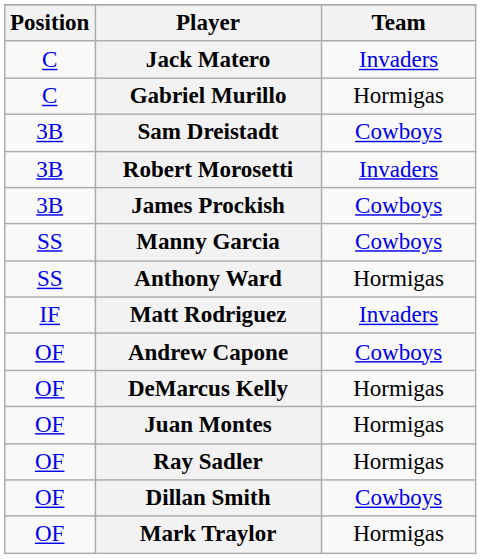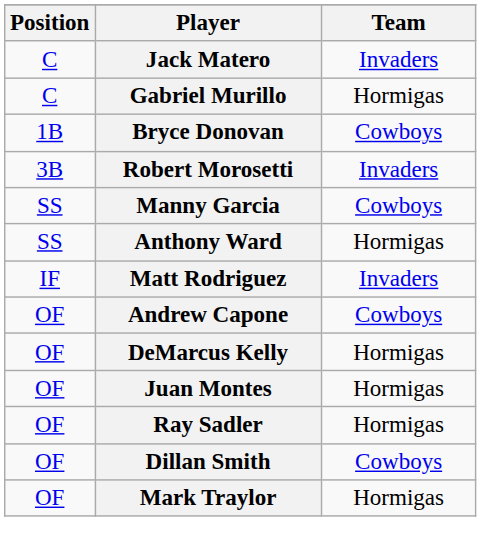+ row: 1B | Bryce Donovan | Cowboys
- row: 3B | Sam Dreistadt | Cowboys
- row: 3B | James Prockish | Cowboys
